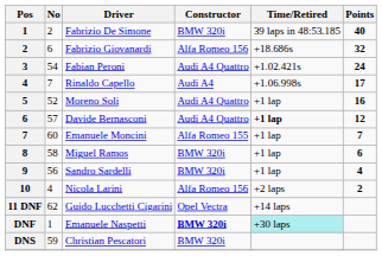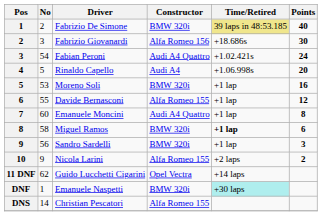Fabrizio De Simone | Time/Retired: no background -> khaki background
Fabrizio Giovanardi | No: 6 -> 3
Fabrizio Giovanardi | Points: 32 -> 30
Rinaldo Capello | No: 7 -> 5
Rinaldo Capello | Points: 17 -> 20
Moreno Soli | No: 52 -> 53
Moreno Soli | Constructor: Audi A4 Quattro -> BMW 320i
Davide Bernasconi | No: 57 -> 55
Davide Bernasconi | Constructor: Audi A4 Quattro -> Alfa Romeo 155
Davide Bernasconi | Time/Retired: bold -> normal
Emanuele Moncini | Constructor: Alfa Romeo 155 -> Audi A4 Quattro
Emanuele Moncini | Points: 7 -> 8
Miguel Ramos | Time/Retired: normal -> bold
Sandro Sardelli | Points: 4 -> 3
Nicola Larini | No: 4 -> 9
Nicola Larini | Constructor: Alfa Romeo 156 -> Alfa Romeo 155
Emanuele Naspetti | Constructor: bold -> normal
Christian Pescatori | No: 59 -> 14
Christian Pescatori | Constructor: BMW 320i -> Alfa Romeo 155
